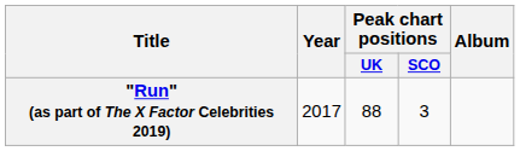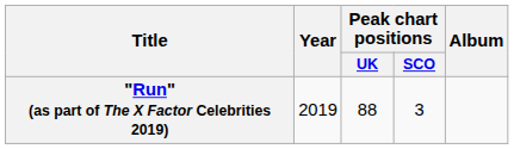"Run" (as part of The X Factor Celebrities 2019) | Year: 2017 -> 2019
